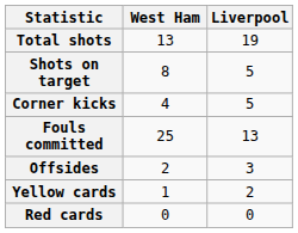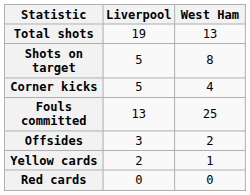columns swapped: Liverpool <-> West Ham
